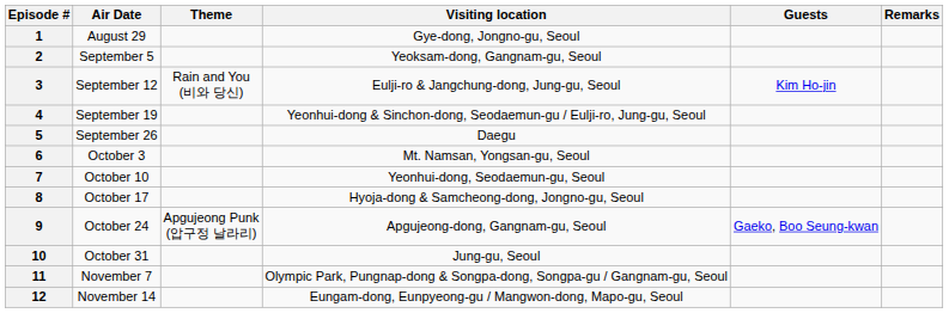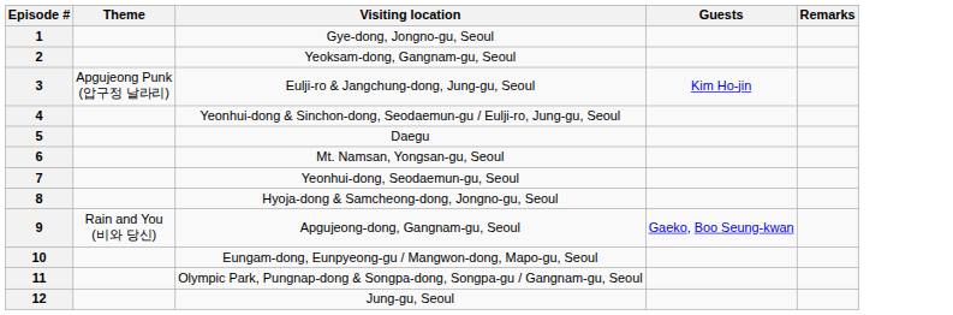- column: Air Date | August 29 | September 5 | September 12 | September 19 | September 26 | October 3 | October 10 | October 17 | October 24 | October 31 | November 7 | November 14
3 | Theme: Rain and You (비와 당신) -> Apgujeong Punk (압구정 날라리)
9 | Theme: Apgujeong Punk (압구정 날라리) -> Rain and You (비와 당신)
10 | Visiting location: Jung-gu, Seoul -> Eungam-dong, Eunpyeong-gu / Mangwon-dong, Mapo-gu, Seoul
12 | Visiting location: Eungam-dong, Eunpyeong-gu / Mangwon-dong, Mapo-gu, Seoul -> Jung-gu, Seoul
